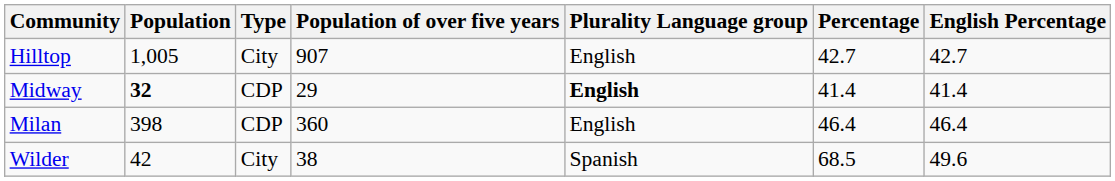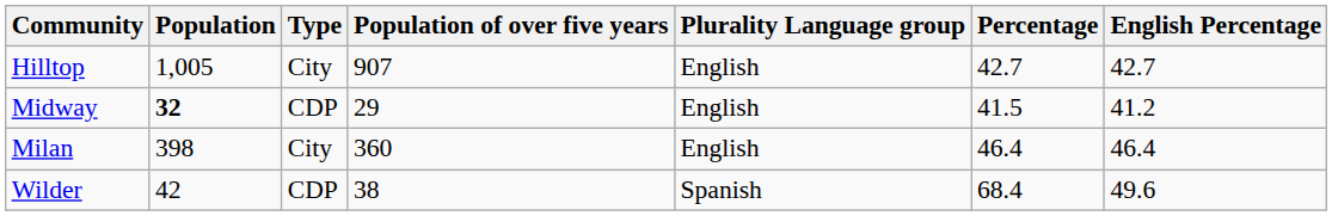Midway | Plurality Language group: bold -> normal
Midway | Percentage: 41.4 -> 41.5
Midway | English Percentage: 41.4 -> 41.2
Milan | Type: CDP -> City
Wilder | Type: City -> CDP
Wilder | Percentage: 68.5 -> 68.4
